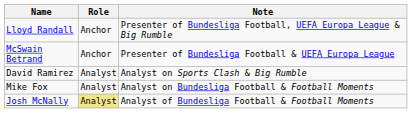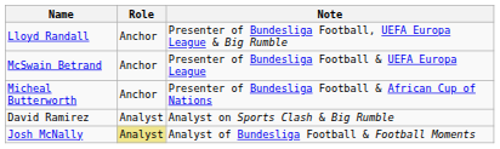+ row: Micheal Butterworth | Anchor | Presenter of Bundesliga Football & African Cup of Nations
- row: Mike Fox | Analyst | Analyst on Bundesliga Football & Football Moments
